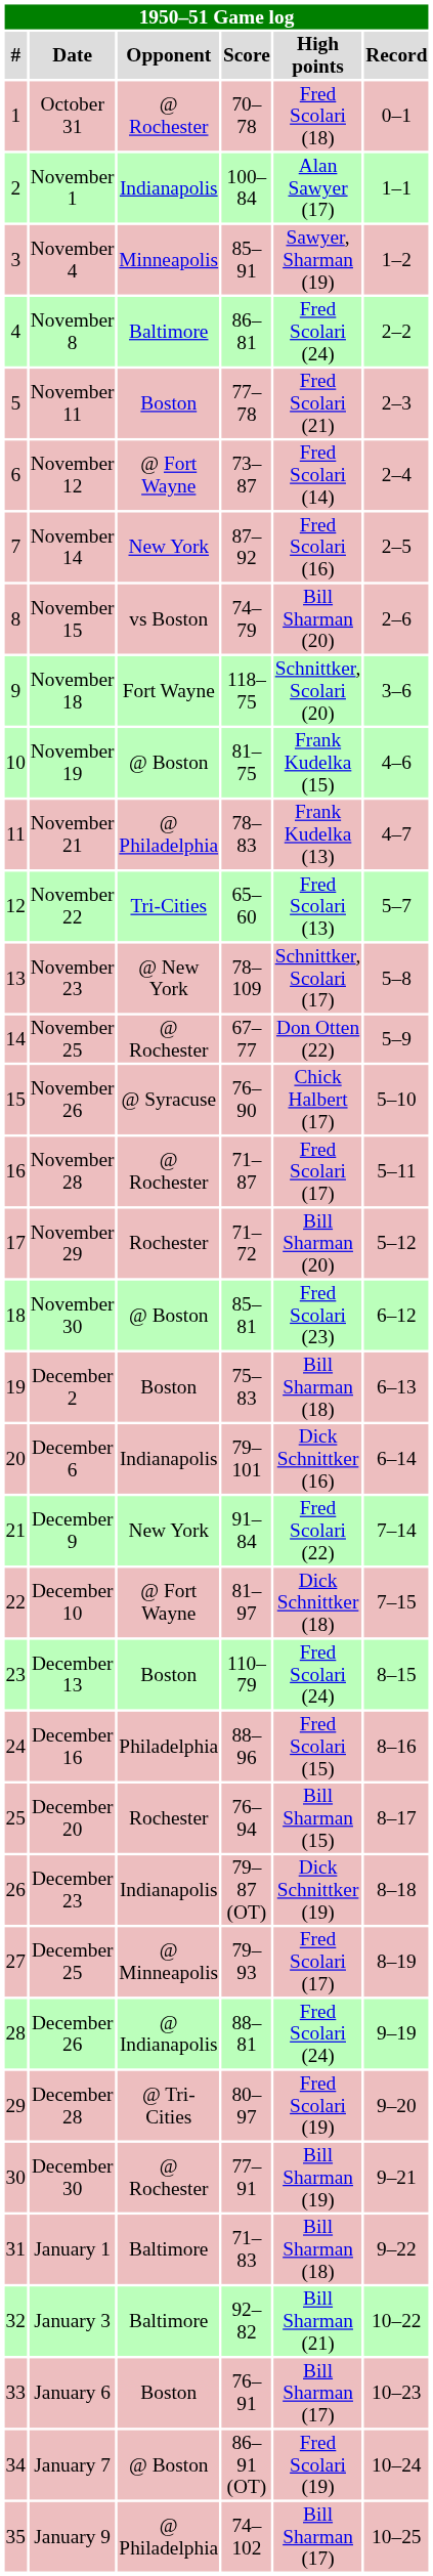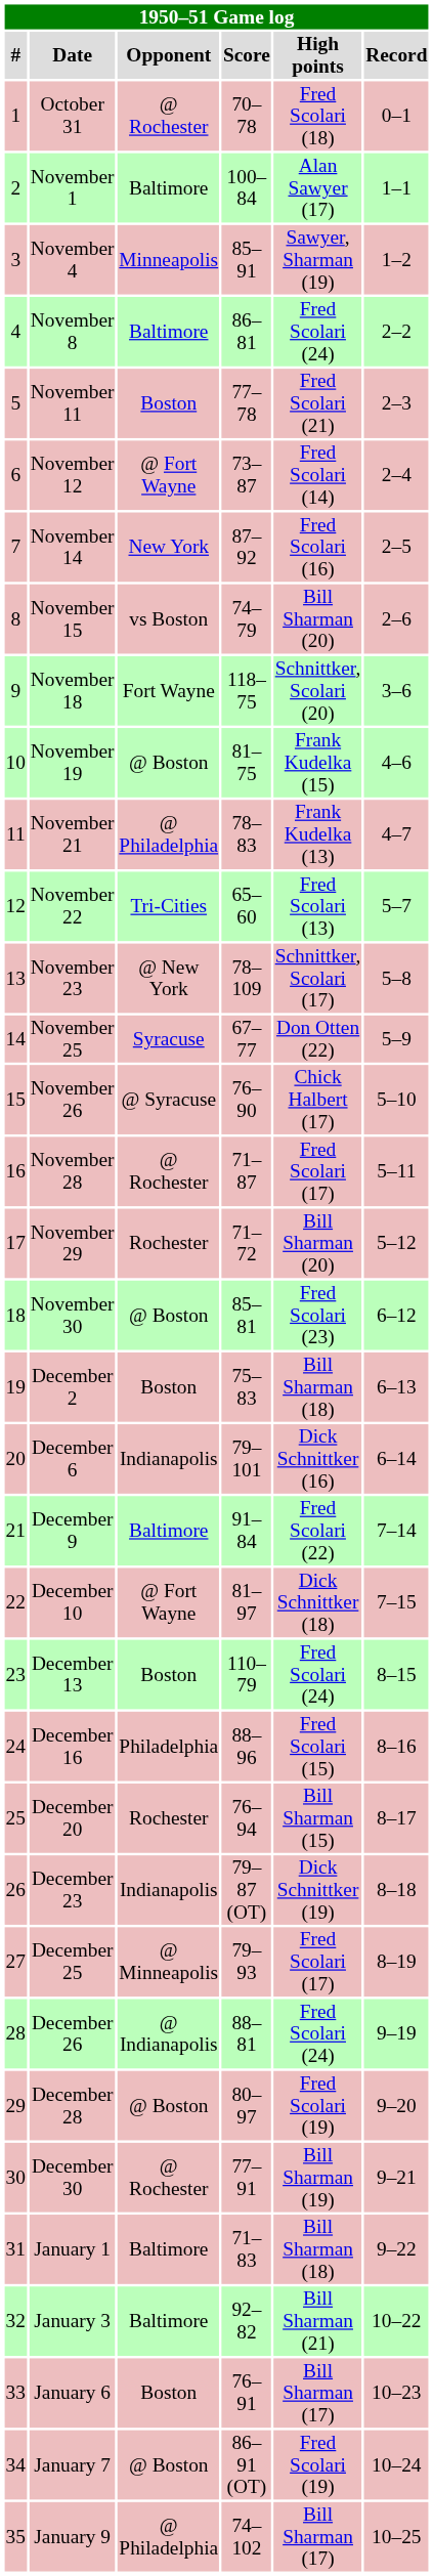November 1 | Opponent: Indianapolis -> Baltimore
November 25 | Opponent: @ Rochester -> Syracuse
December 9 | Opponent: New York -> Baltimore
December 28 | Opponent: @ Tri-Cities -> @ Boston
